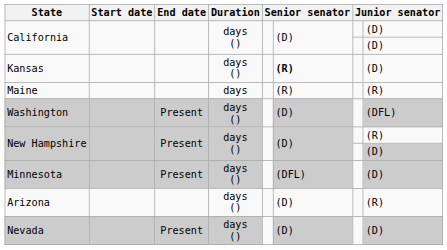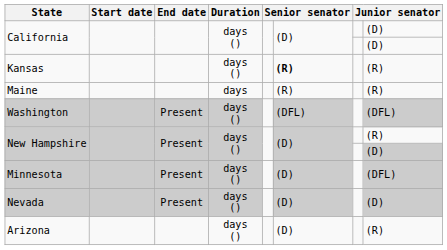Kansas | column 8: (D) -> (R)
Washington | column 6: (D) -> (DFL)
Minnesota | column 6: (DFL) -> (D)
Minnesota | column 8: (D) -> (DFL)
rows swapped: Nevada <-> Arizona
